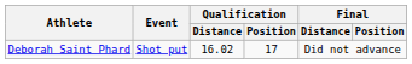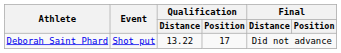Deborah Saint Phard | Qualification / Distance: 16.02 -> 13.22
